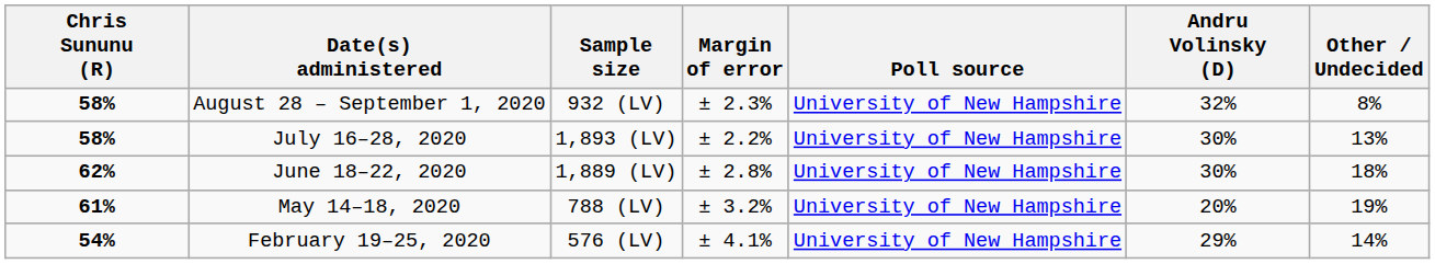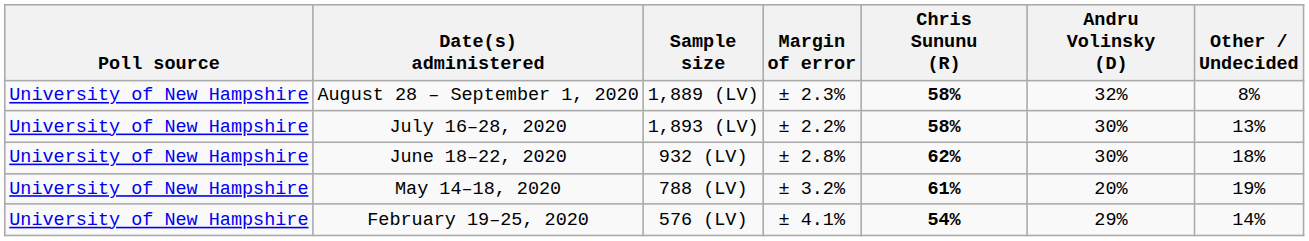columns swapped: Poll source <-> Chris Sununu (R)
August 28 – September 1, 2020 | Sample size: 932 (LV) -> 1,889 (LV)
June 18–22, 2020 | Sample size: 1,889 (LV) -> 932 (LV)
